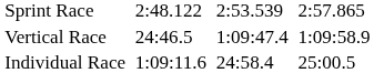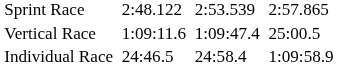Vertical Race | column 3: 24:46.5 -> 1:09:11.6
Vertical Race | column 7: 1:09:58.9 -> 25:00.5
Individual Race | column 3: 1:09:11.6 -> 24:46.5
Individual Race | column 7: 25:00.5 -> 1:09:58.9
